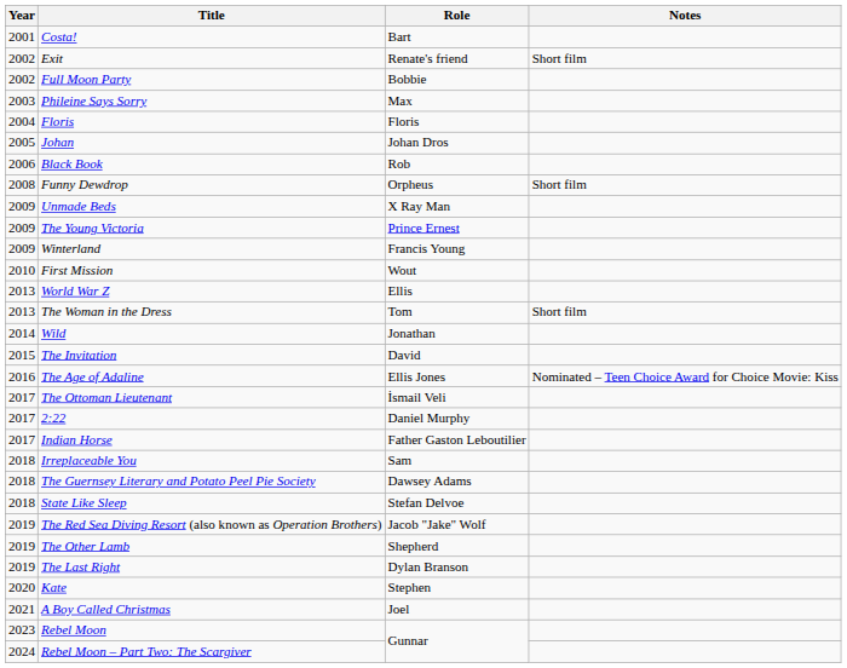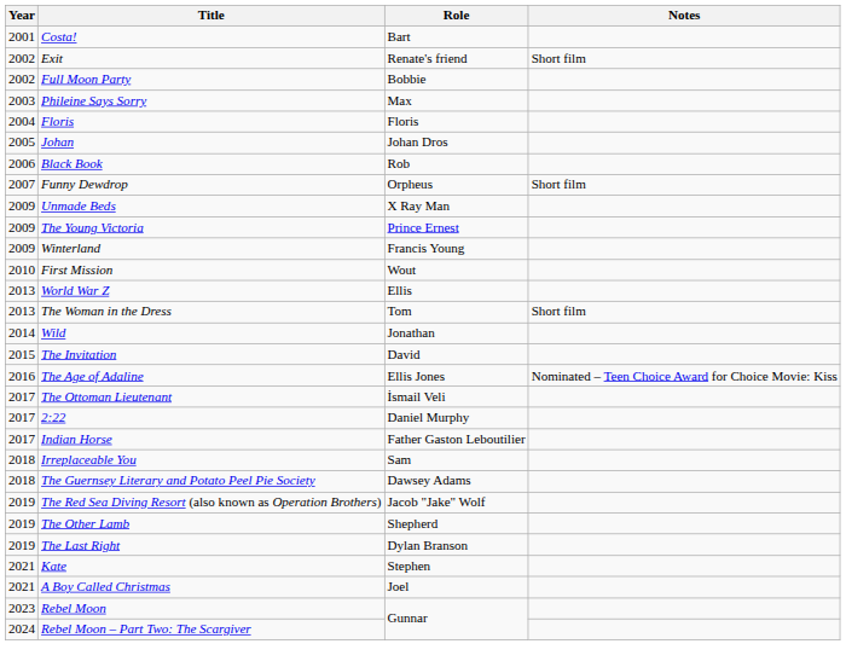Funny Dewdrop | Year: 2008 -> 2007
- row: 2018 | State Like Sleep | Stefan Delvoe
Kate | Year: 2020 -> 2021
